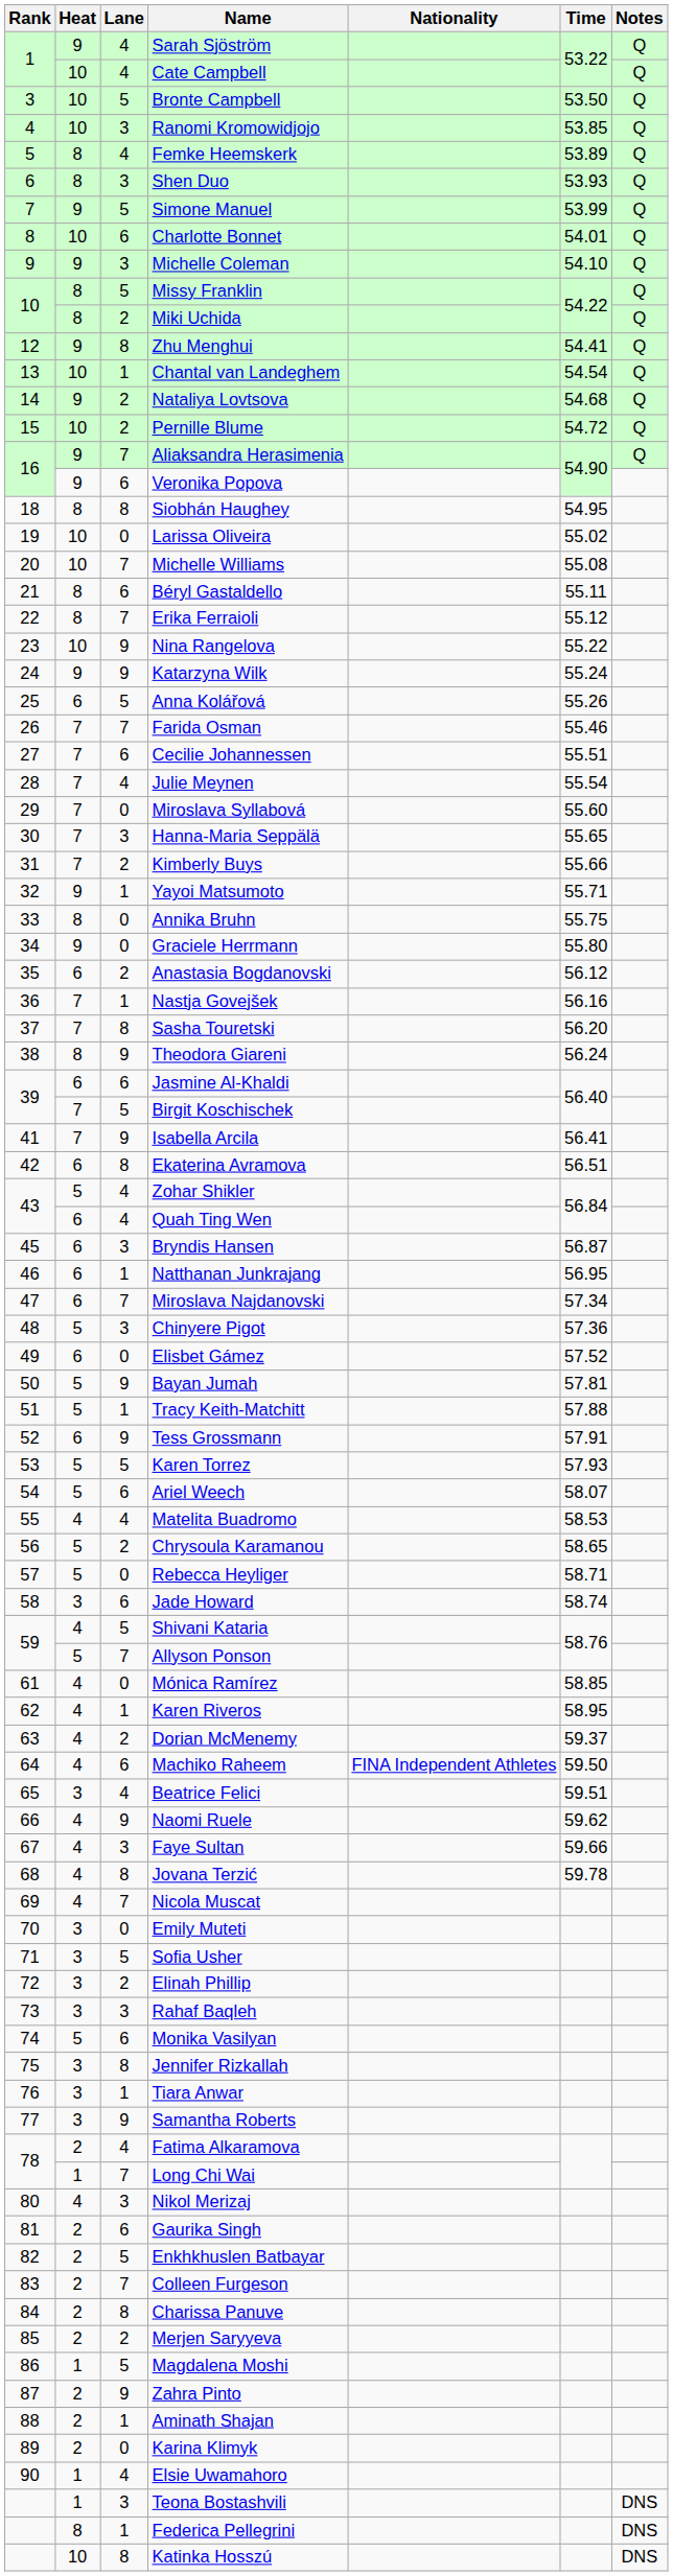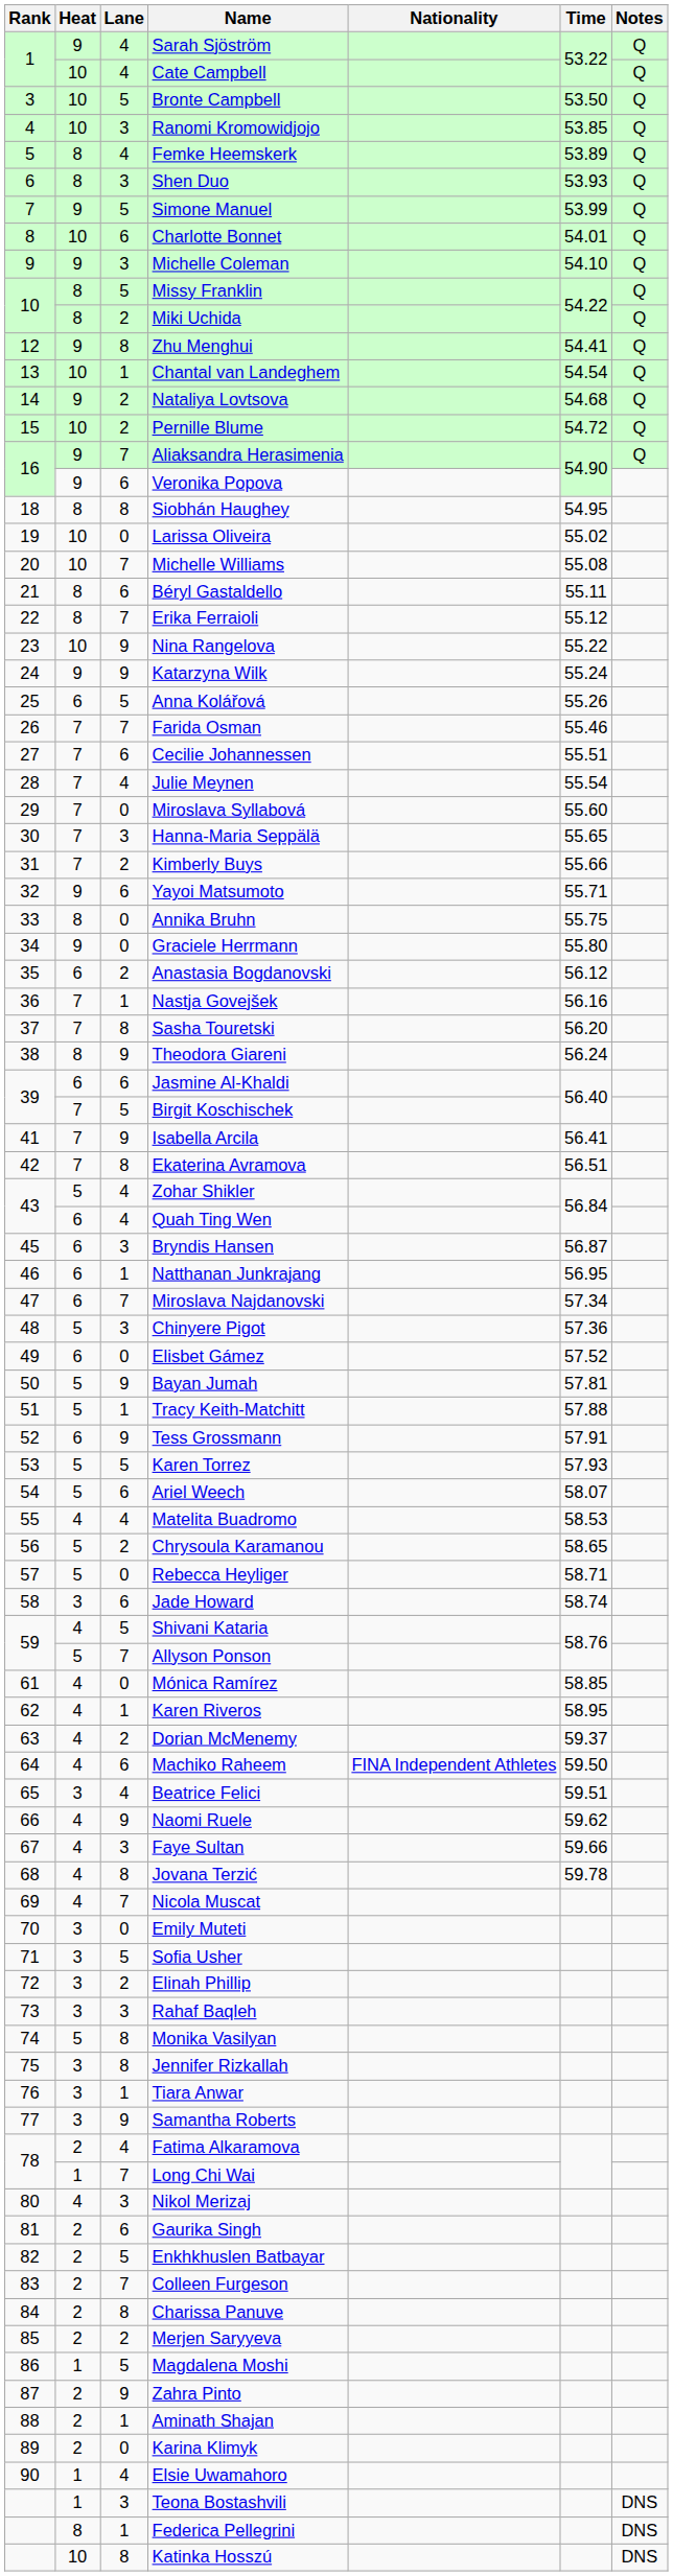Yayoi Matsumoto | Lane: 1 -> 6
Ekaterina Avramova | Heat: 6 -> 7
Monika Vasilyan | Lane: 6 -> 8
